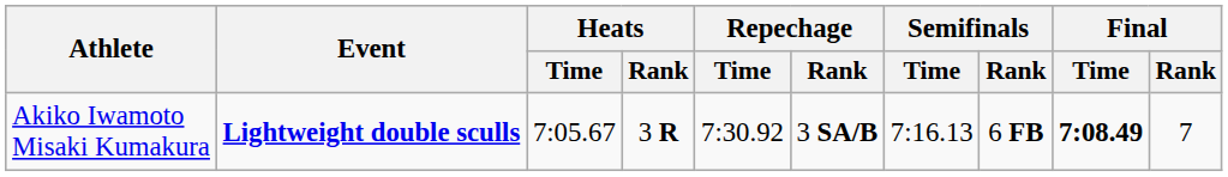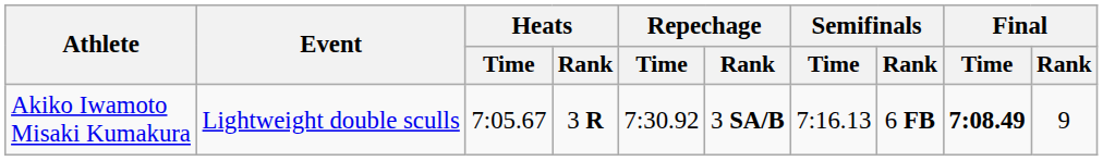Akiko Iwamoto Misaki Kumakura | Event: bold -> normal
Akiko Iwamoto Misaki Kumakura | Final / Rank: 7 -> 9
